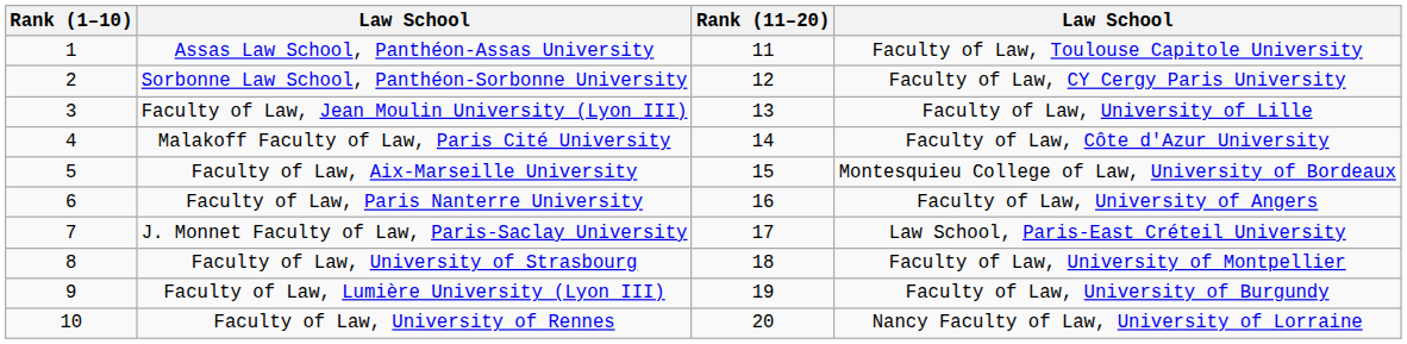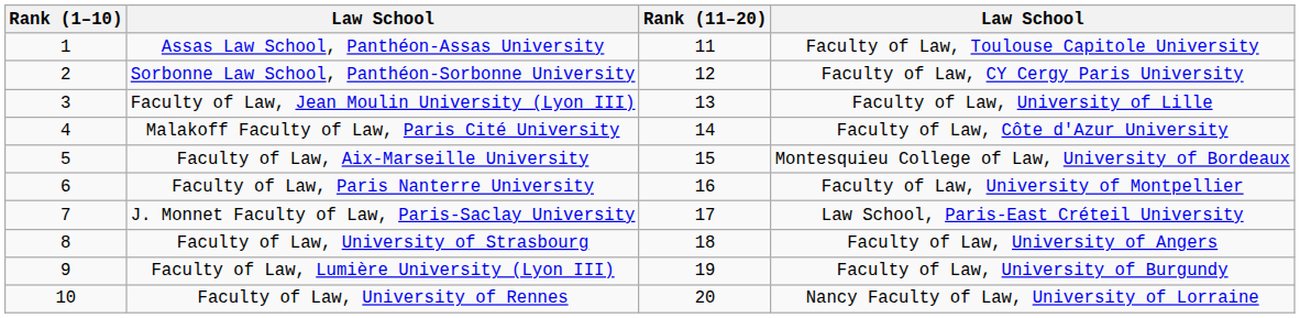Faculty of Law, Paris Nanterre University | column 4: Faculty of Law, University of Angers -> Faculty of Law, University of Montpellier
Faculty of Law, University of Strasbourg | column 4: Faculty of Law, University of Montpellier -> Faculty of Law, University of Angers
